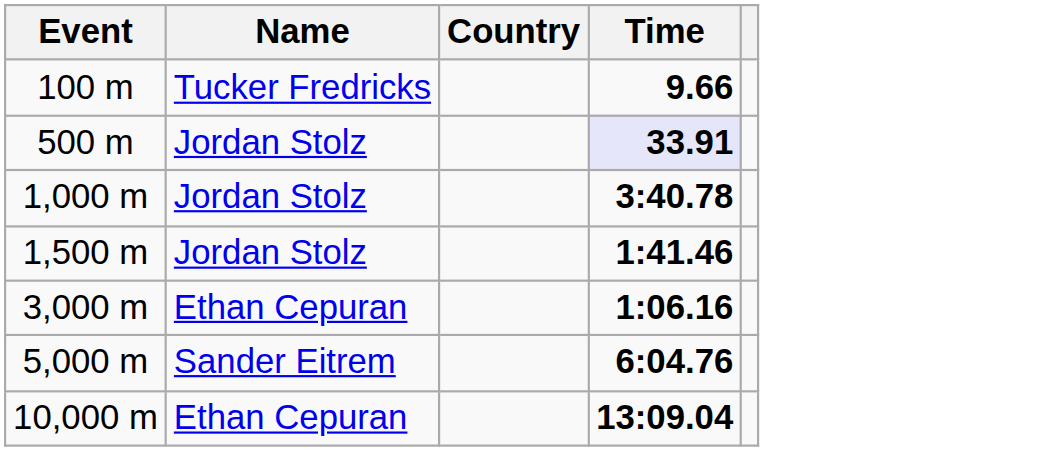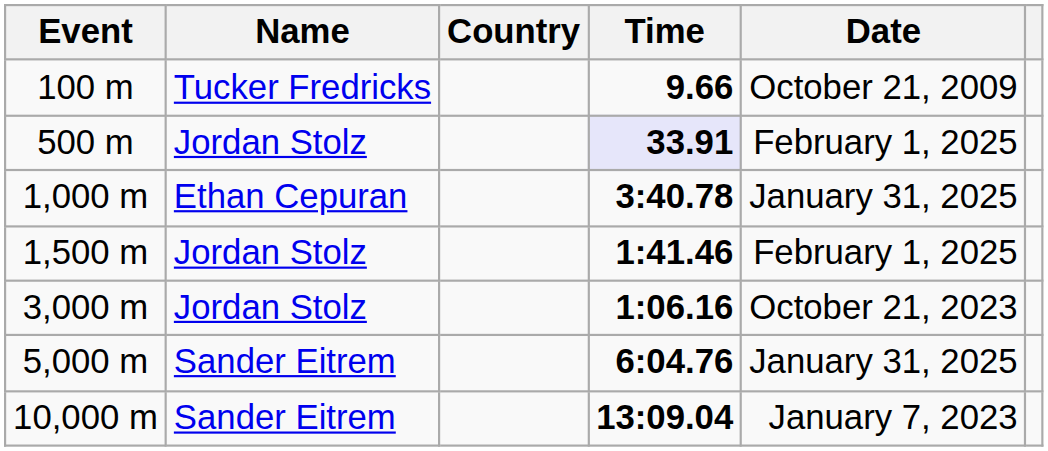+ column: Date | October 21, 2009 | February 1, 2025 | January 31, 2025 | February 1, 2025 | October 21, 2023 | January 31, 2025 | January 7, 2023
1,000 m | Name: Jordan Stolz -> Ethan Cepuran
3,000 m | Name: Ethan Cepuran -> Jordan Stolz
10,000 m | Name: Ethan Cepuran -> Sander Eitrem
